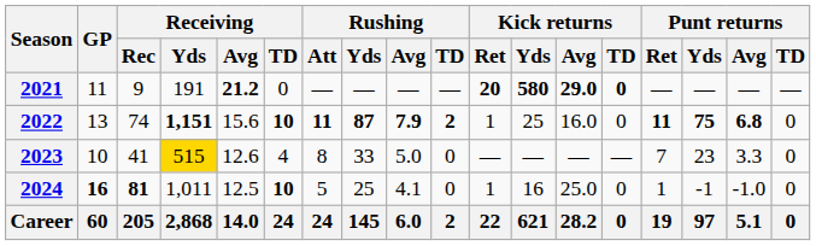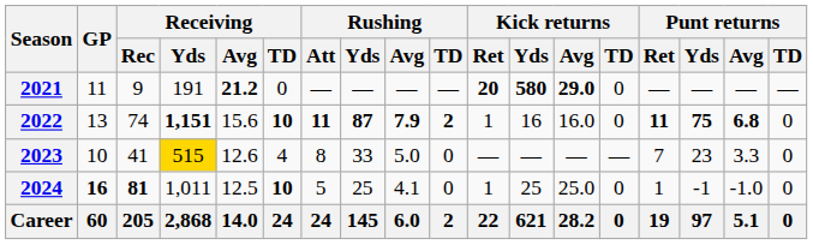2021 | Kick returns / TD: bold -> normal
2022 | Kick returns / Yds: 25 -> 16
2024 | Kick returns / Yds: 16 -> 25
